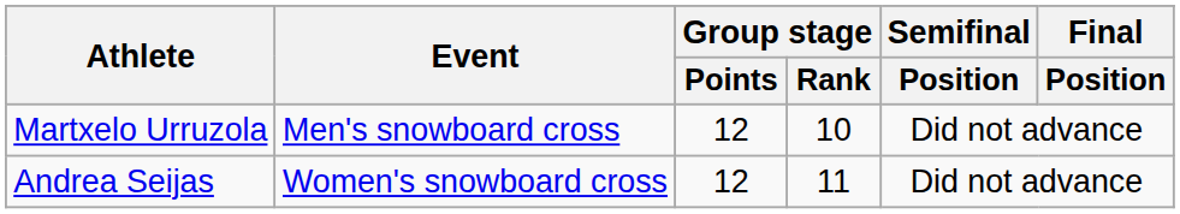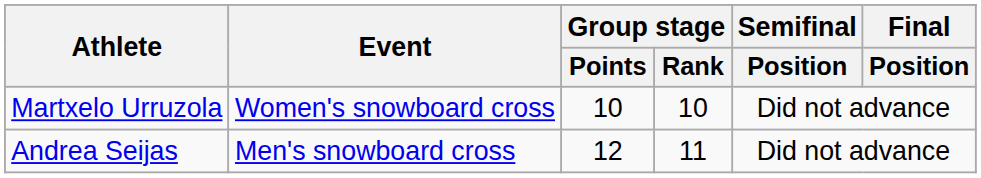Martxelo Urruzola | Event: Men's snowboard cross -> Women's snowboard cross
Martxelo Urruzola | Group stage / Points: 12 -> 10
Andrea Seijas | Event: Women's snowboard cross -> Men's snowboard cross
